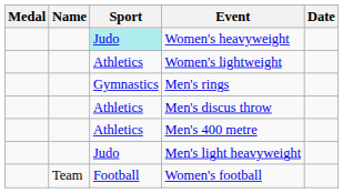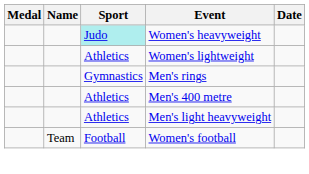- row: Athletics | Men's discus throw
Men's light heavyweight | Sport: Judo -> Athletics
